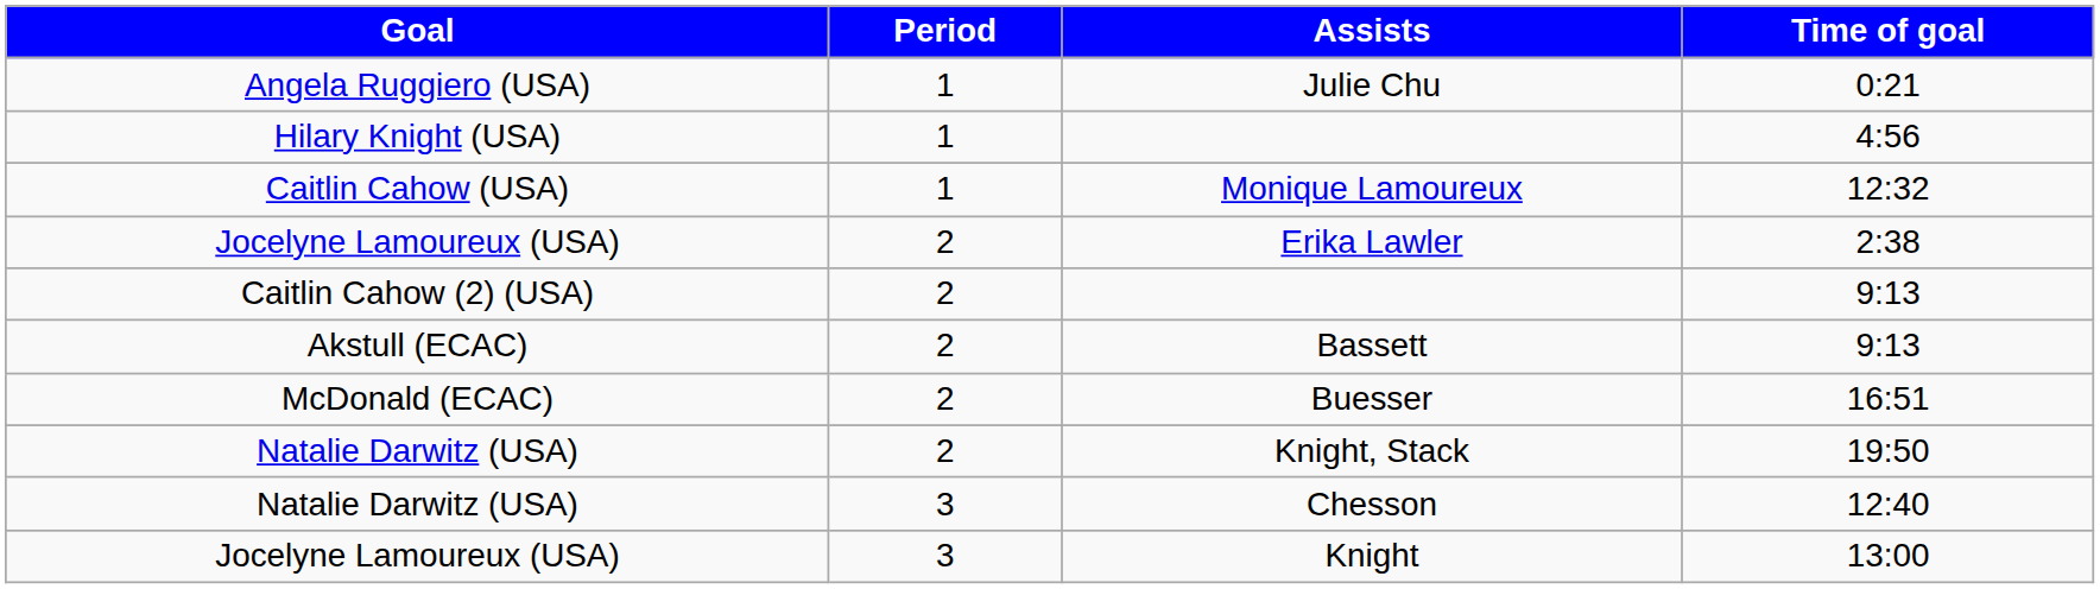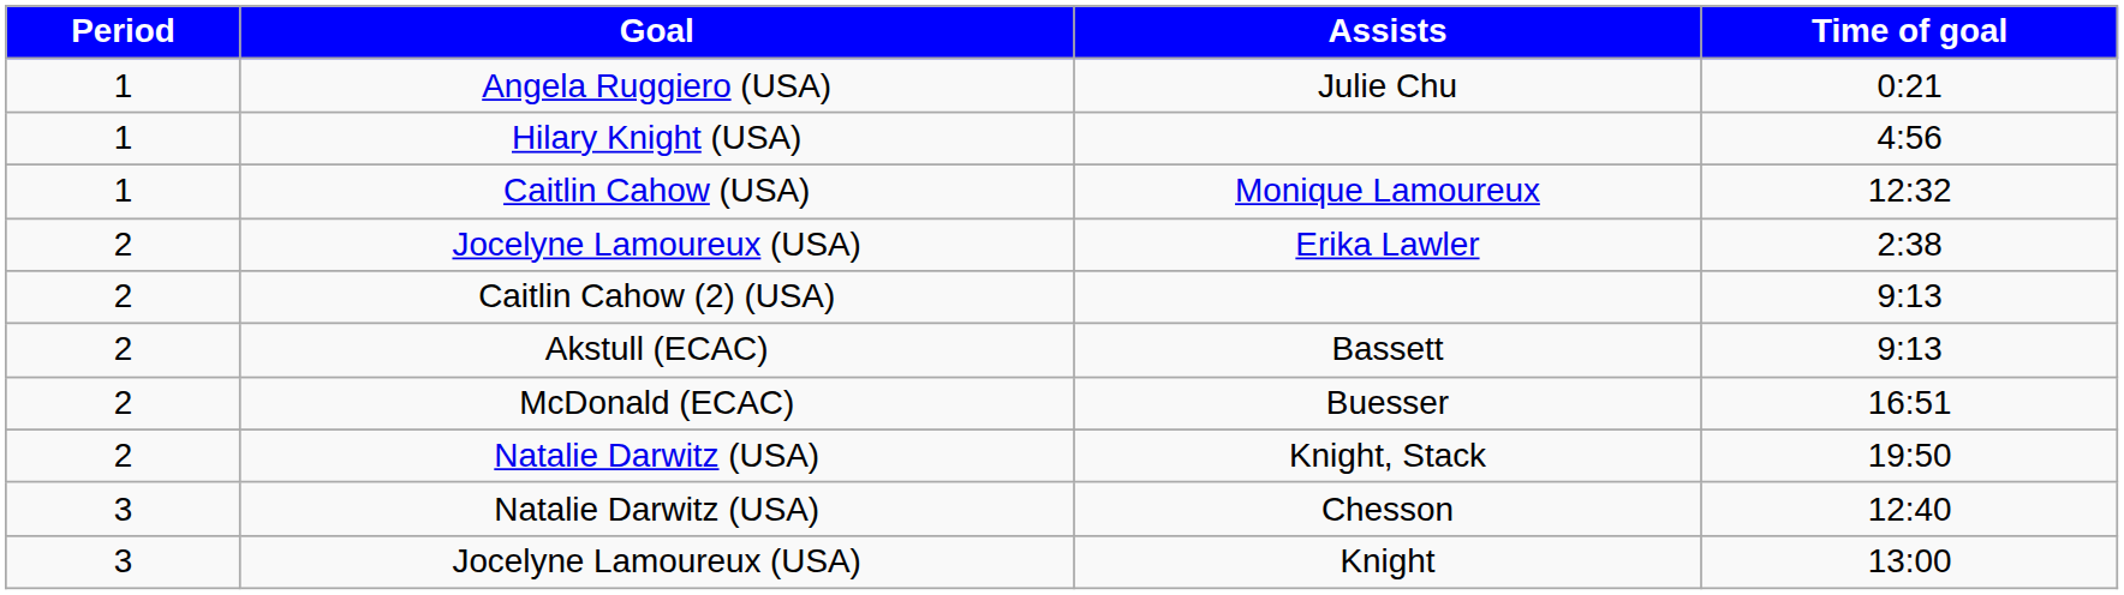columns swapped: Period <-> Goal
